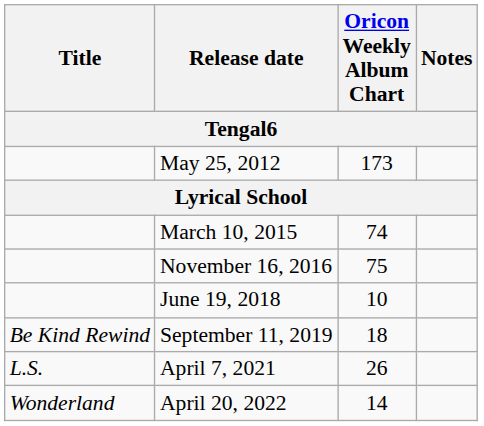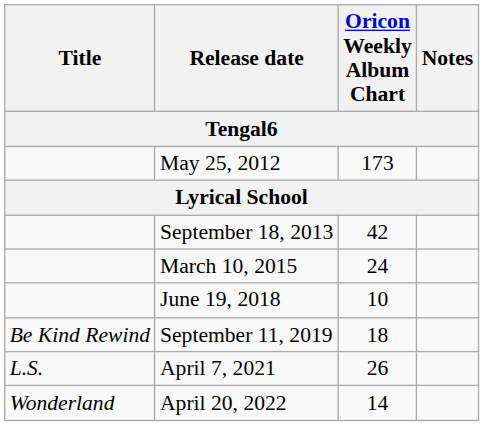+ row: September 18, 2013 | 42
March 10, 2015 | Oricon Weekly Album Chart: 74 -> 24
- row: November 16, 2016 | 75
